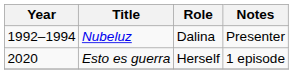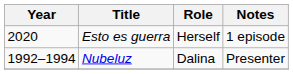rows swapped: Nubeluz <-> Esto es guerra
